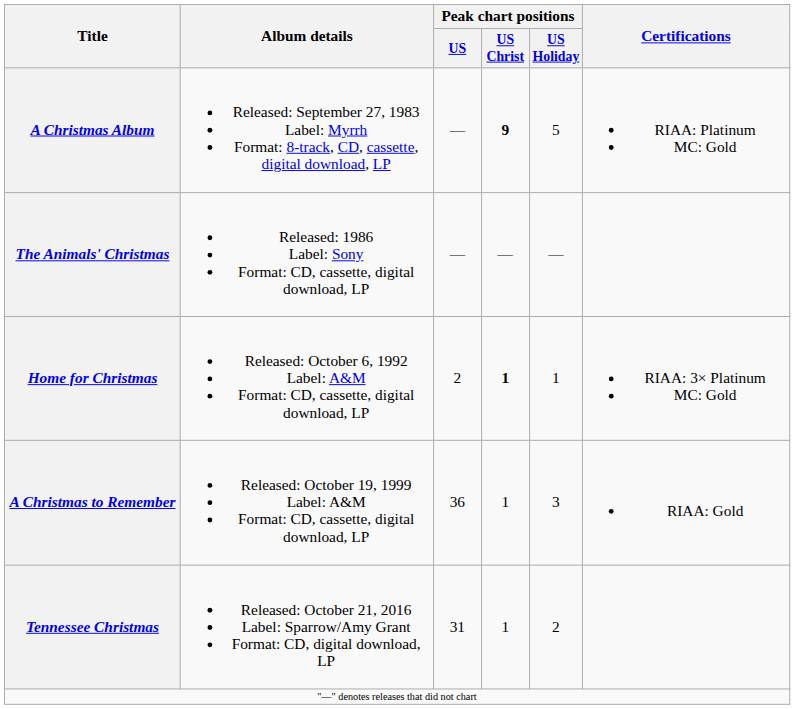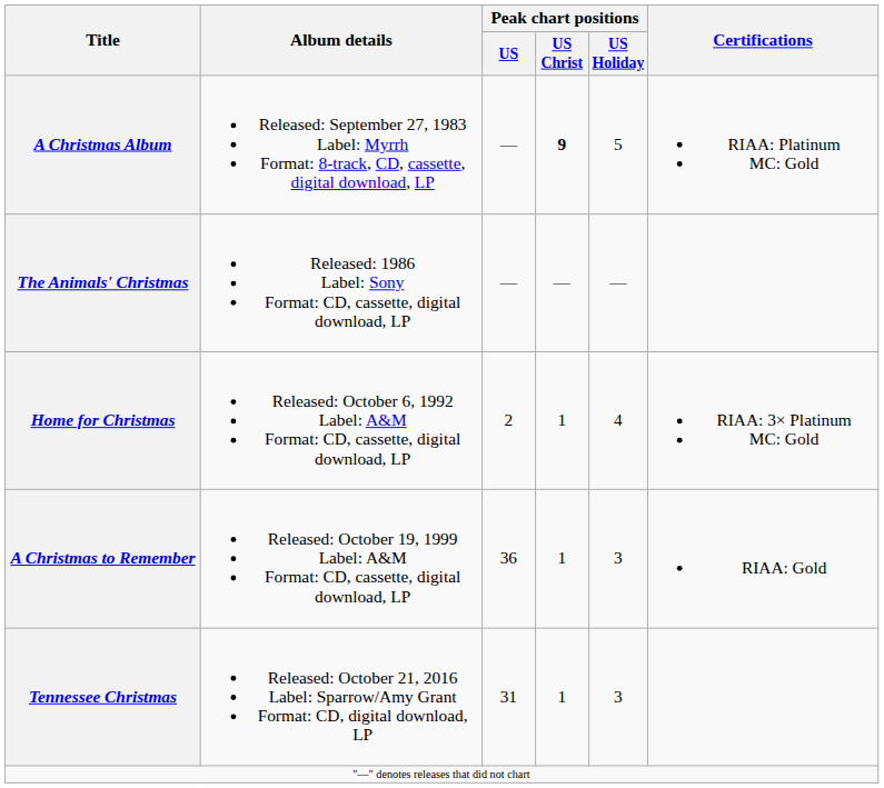Home for Christmas | Peak chart positions / US Christ: bold -> normal
Home for Christmas | Peak chart positions / US Holiday: 1 -> 4
Tennessee Christmas | Peak chart positions / US Holiday: 2 -> 3
